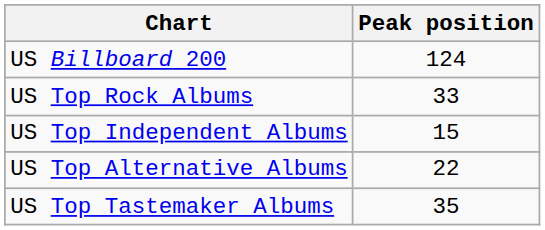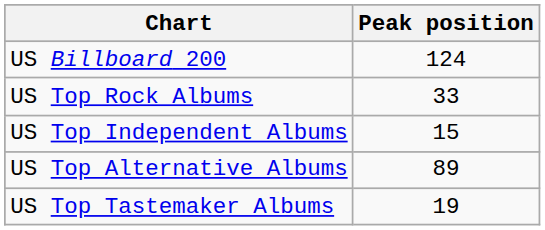US Top Alternative Albums | Peak position: 22 -> 89
US Top Tastemaker Albums | Peak position: 35 -> 19
